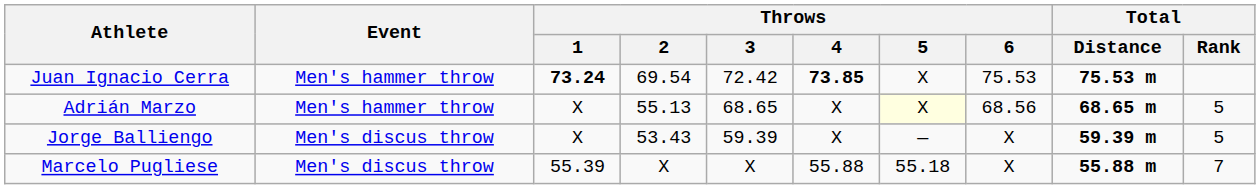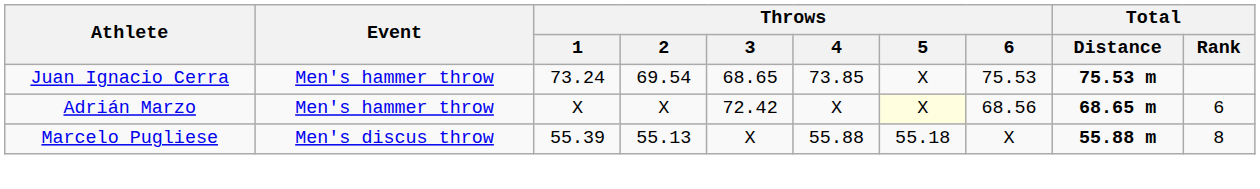Juan Ignacio Cerra | Throws / 1: bold -> normal
Juan Ignacio Cerra | Throws / 3: 72.42 -> 68.65
Juan Ignacio Cerra | Throws / 4: bold -> normal
Adrián Marzo | Throws / 2: 55.13 -> X
Adrián Marzo | Throws / 3: 68.65 -> 72.42
Adrián Marzo | Total / Rank: 5 -> 6
- row: Jorge Balliengo | Men's discus throw | X | 53.43 | 59.39 | X | — | X | 59.39 m | 5
Marcelo Pugliese | Throws / 2: X -> 55.13
Marcelo Pugliese | Total / Rank: 7 -> 8
